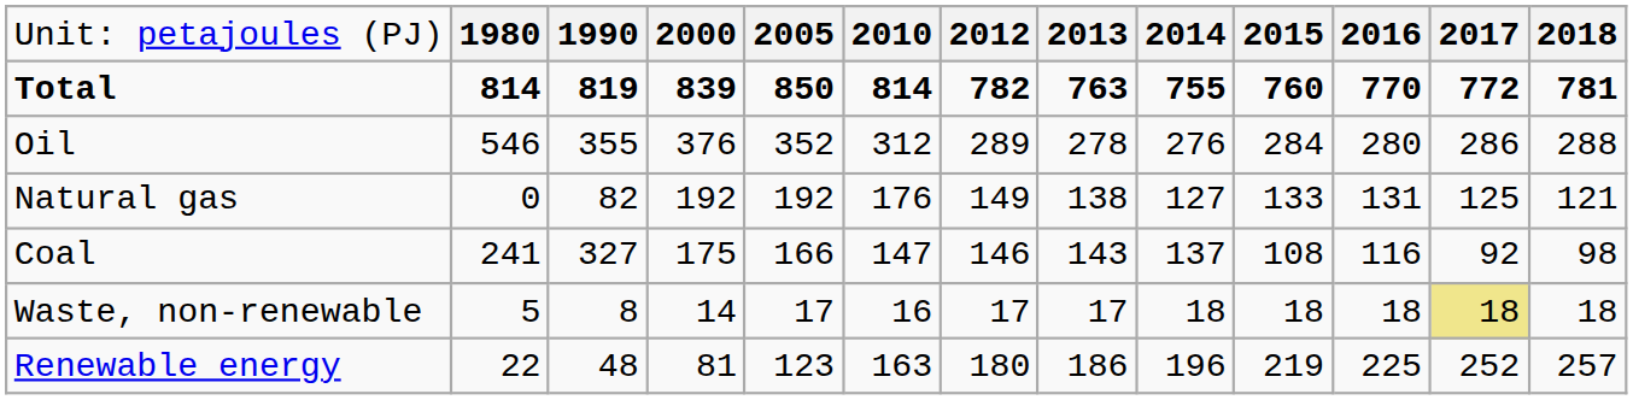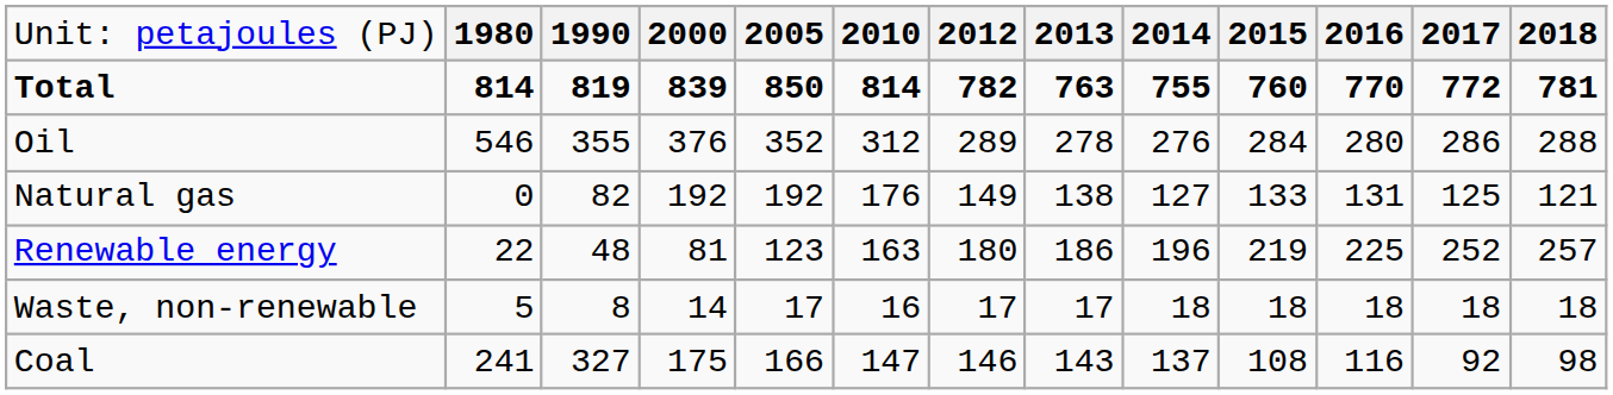rows swapped: Coal <-> Renewable energy
Waste, non-renewable | column 12: khaki background -> no background
